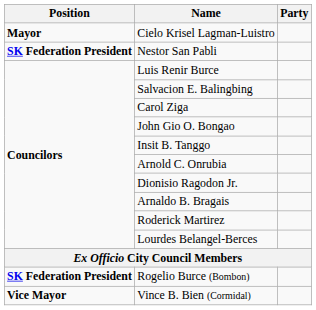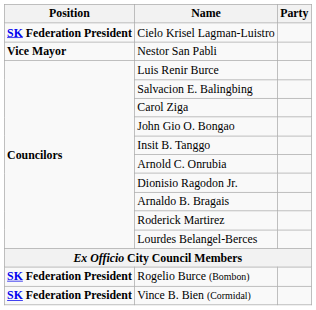Cielo Krisel Lagman-Luistro | Position: Mayor -> SK Federation President
Nestor San Pabli | Position: SK Federation President -> Vice Mayor
Vince B. Bien (Cormidal) | Position: Vice Mayor -> SK Federation President
